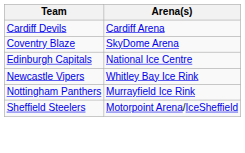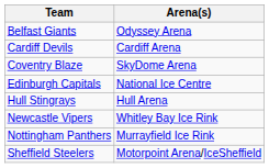+ row: Belfast Giants | Odyssey Arena
+ row: Hull Stingrays | Hull Arena
